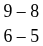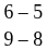rows swapped: 6 – 5 <-> 9 – 8
